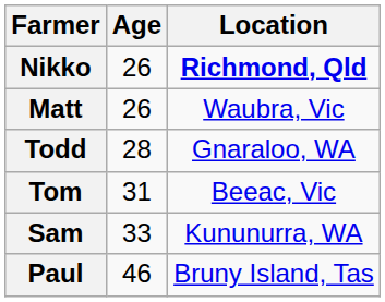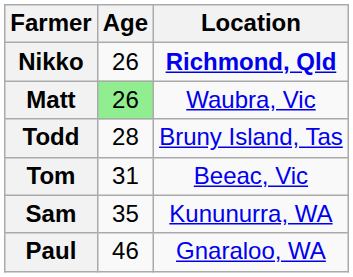Matt | Age: no background -> lightgreen background
Todd | Location: Gnaraloo, WA -> Bruny Island, Tas
Sam | Age: 33 -> 35
Paul | Location: Bruny Island, Tas -> Gnaraloo, WA
